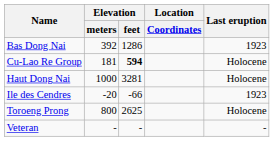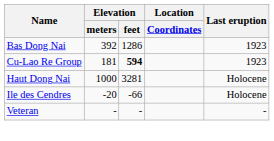Cu-Lao Re Group | Last eruption: Holocene -> 1923
Ile des Cendres | Last eruption: 1923 -> Holocene
- row: Toroeng Prong | 800 | 2625 | Holocene
